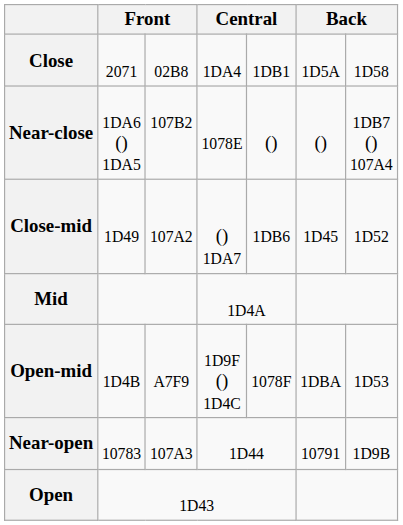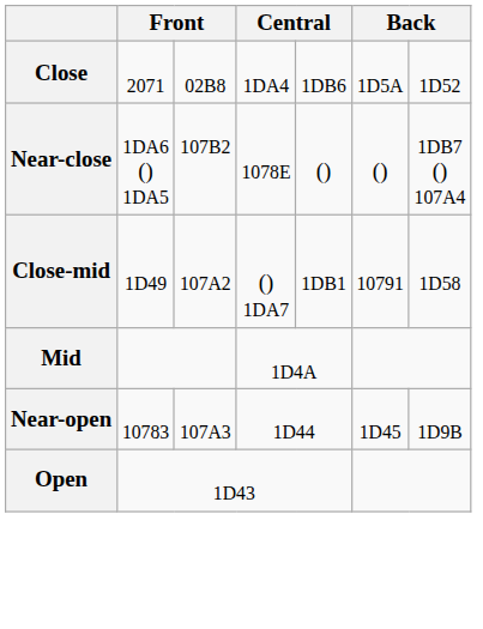Close | column 5: 1DB1 -> 1DB6
Close | column 7: 1D58 -> 1D52
Close-mid | column 5: 1DB6 -> 1DB1
Close-mid | column 6: 1D45 -> 10791
Close-mid | column 7: 1D52 -> 1D58
- row: Open-mid | 1D4B | A7F9 | 1D9F () 1D4C | 1078F | 1DBA | 1D53
Near-open | column 6: 10791 -> 1D45
